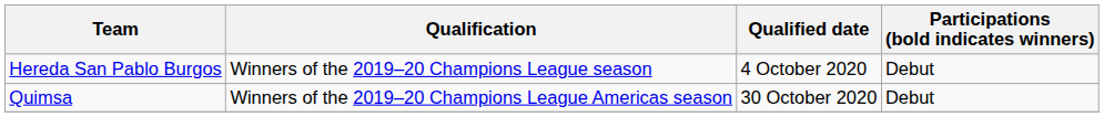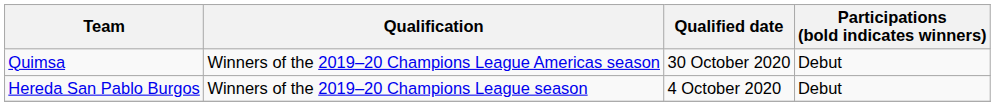rows swapped: Hereda San Pablo Burgos <-> Quimsa
